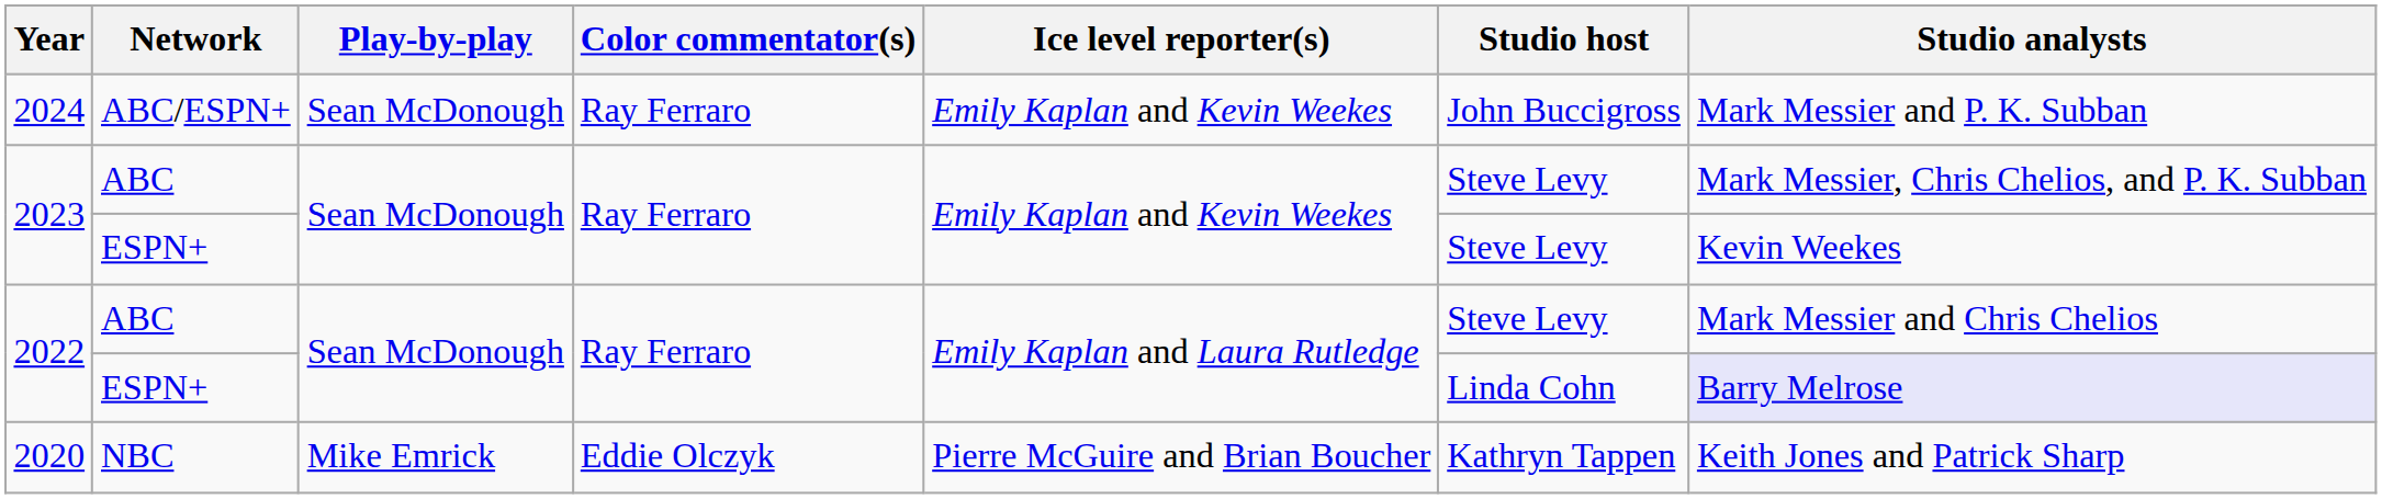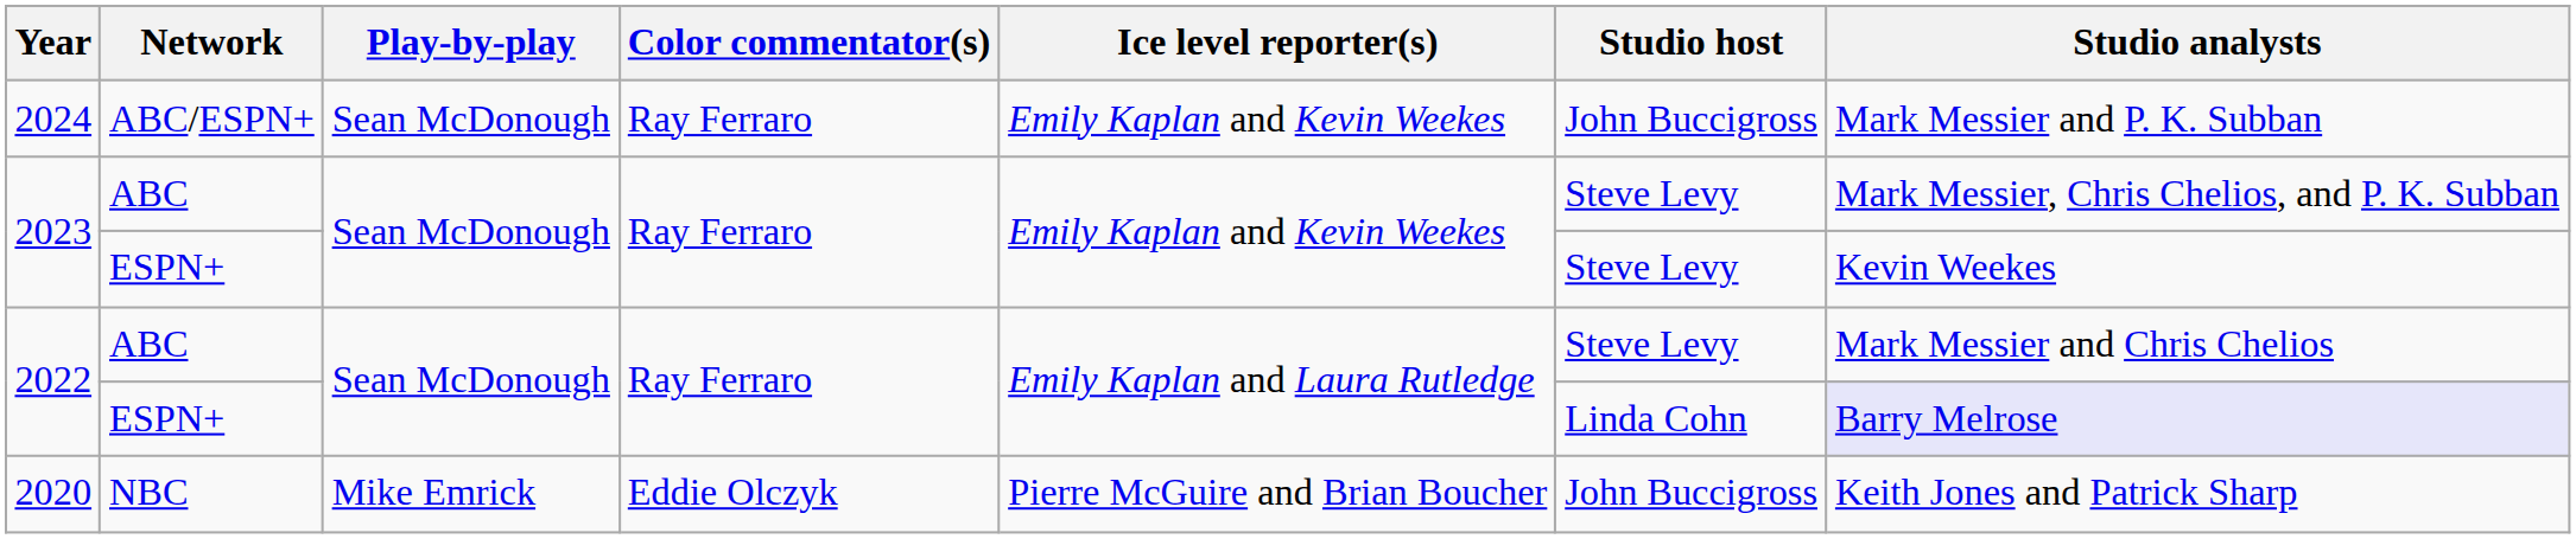2020 | Studio host: Kathryn Tappen -> John Buccigross
